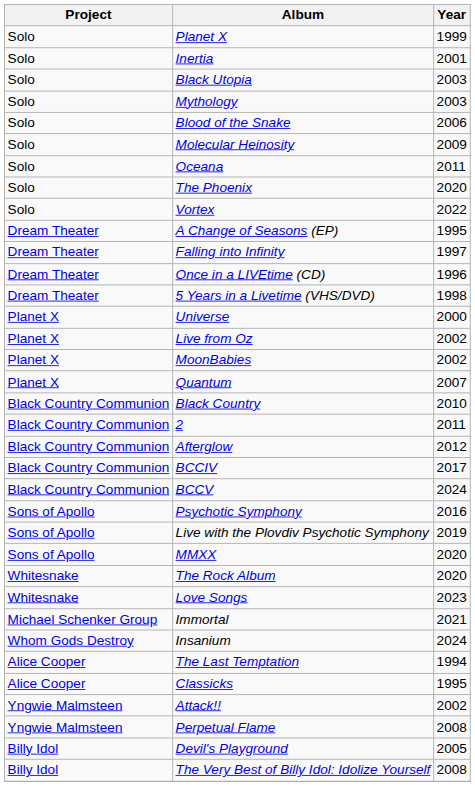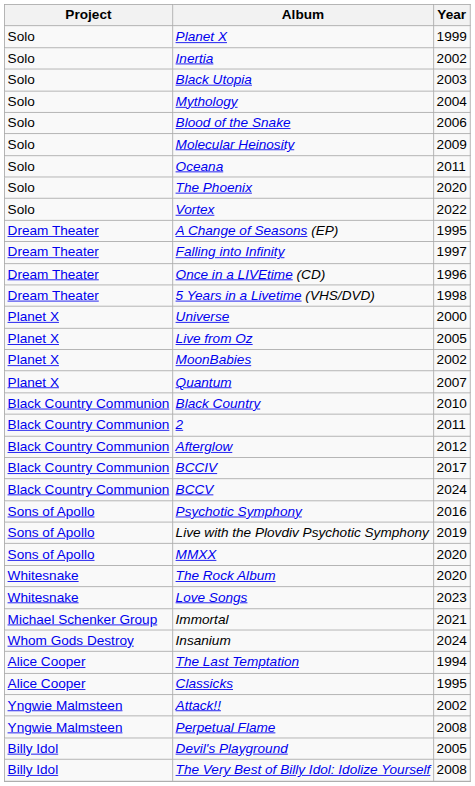Inertia | Year: 2001 -> 2002
Mythology | Year: 2003 -> 2004
Live from Oz | Year: 2002 -> 2005
